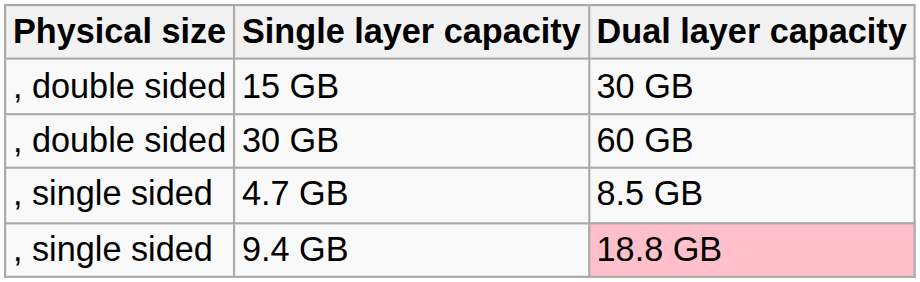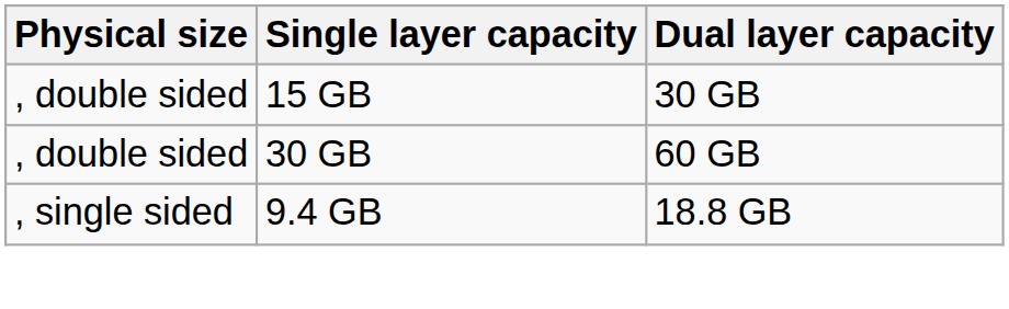- row: , single sided | 4.7 GB | 8.5 GB
9.4 GB | Dual layer capacity: pink background -> no background
